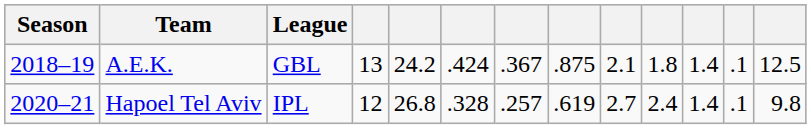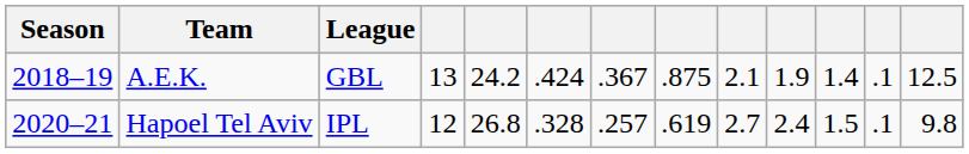A.E.K. | column 10: 1.8 -> 1.9
Hapoel Tel Aviv | column 11: 1.4 -> 1.5
